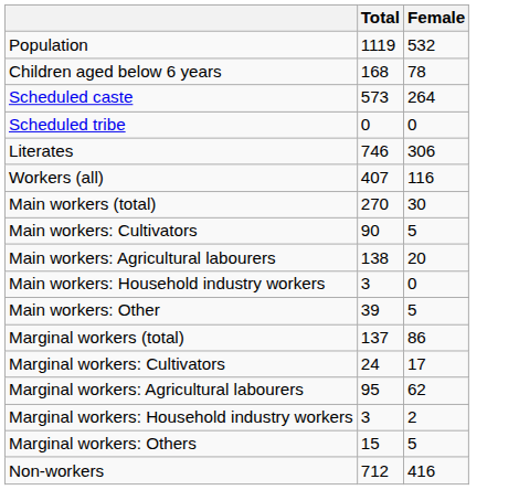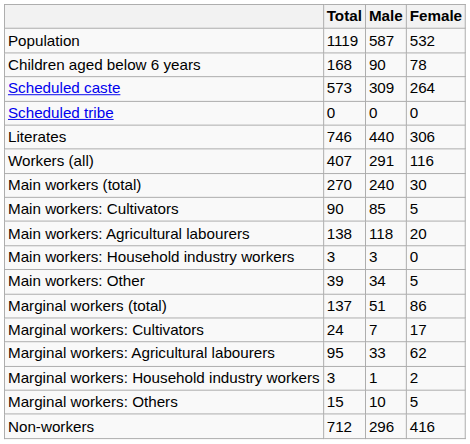+ column: Male | 587 | 90 | 309 | 0 | 440 | 291 | 240 | 85 | 118 | 3 | 34 | 51 | 7 | 33 | 1 | 10 | 296
